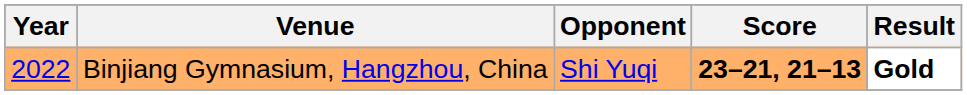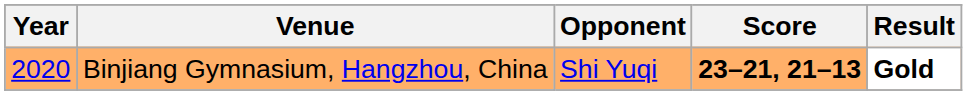Binjiang Gymnasium, Hangzhou, China | Year: 2022 -> 2020
